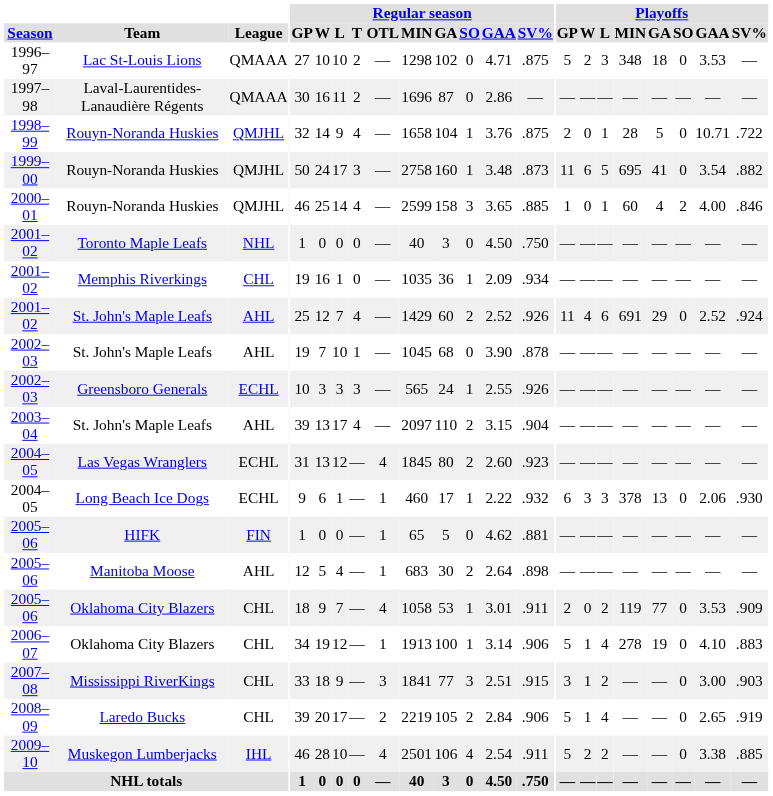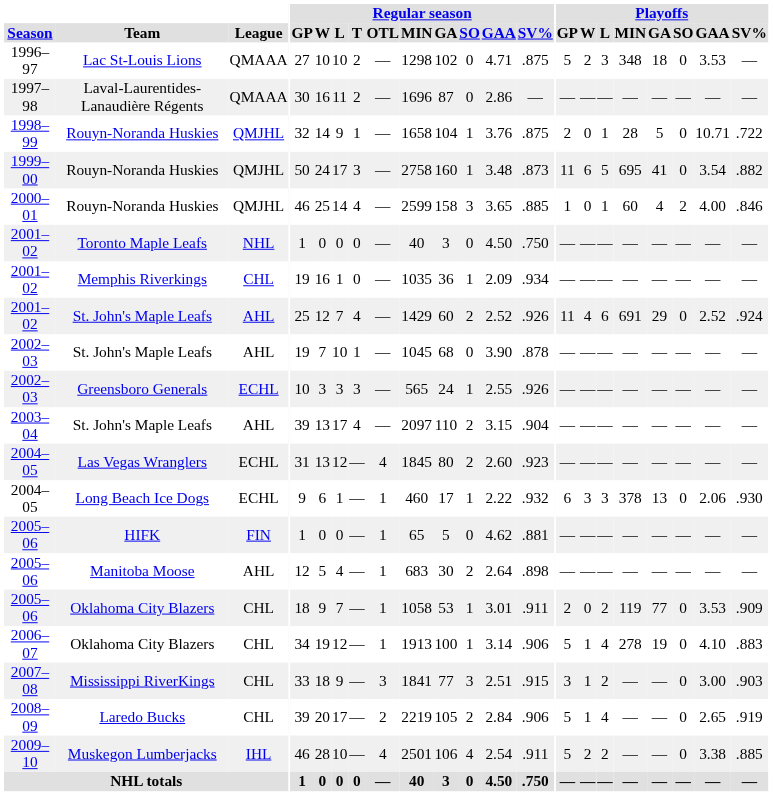1998–99 / Rouyn-Noranda Huskies | Regular season / T: 4 -> 1
2005–06 / Oklahoma City Blazers | Regular season / OTL: 4 -> 1
